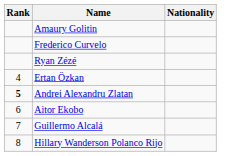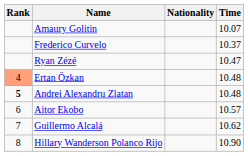+ column: Time | 10.07 | 10.37 | 10.47 | 10.48 | 10.48 | 10.57 | 10.62 | 10.90
Ertan Özkan | Rank: no background -> lightsalmon background
